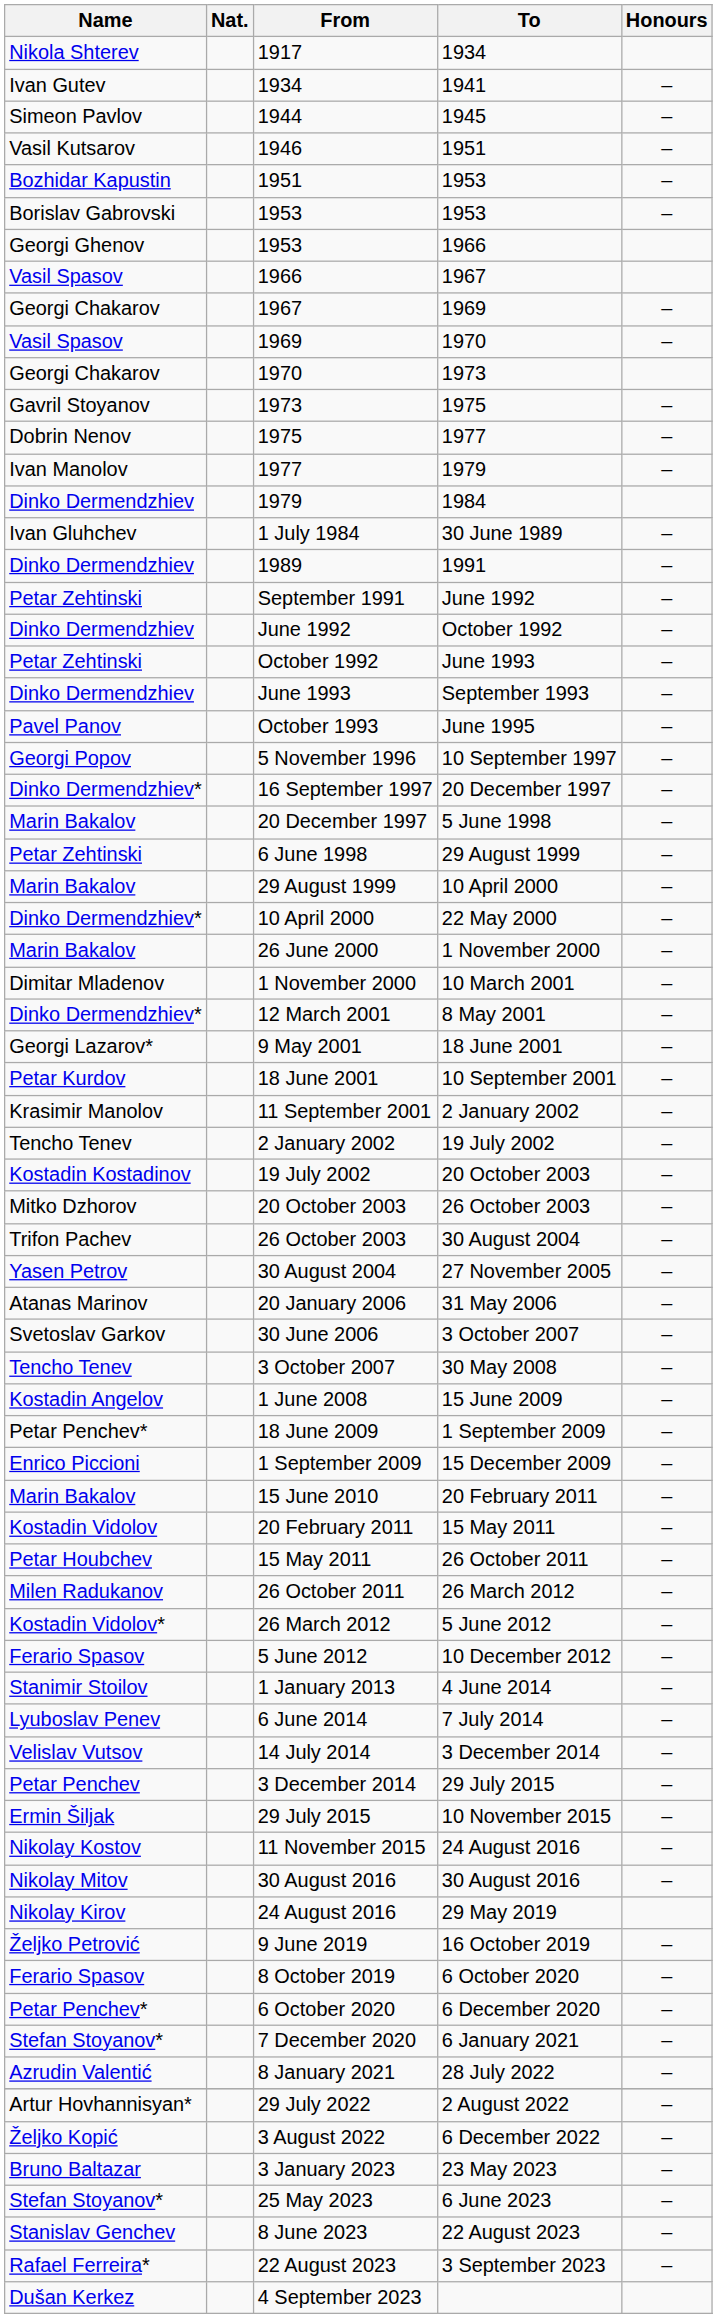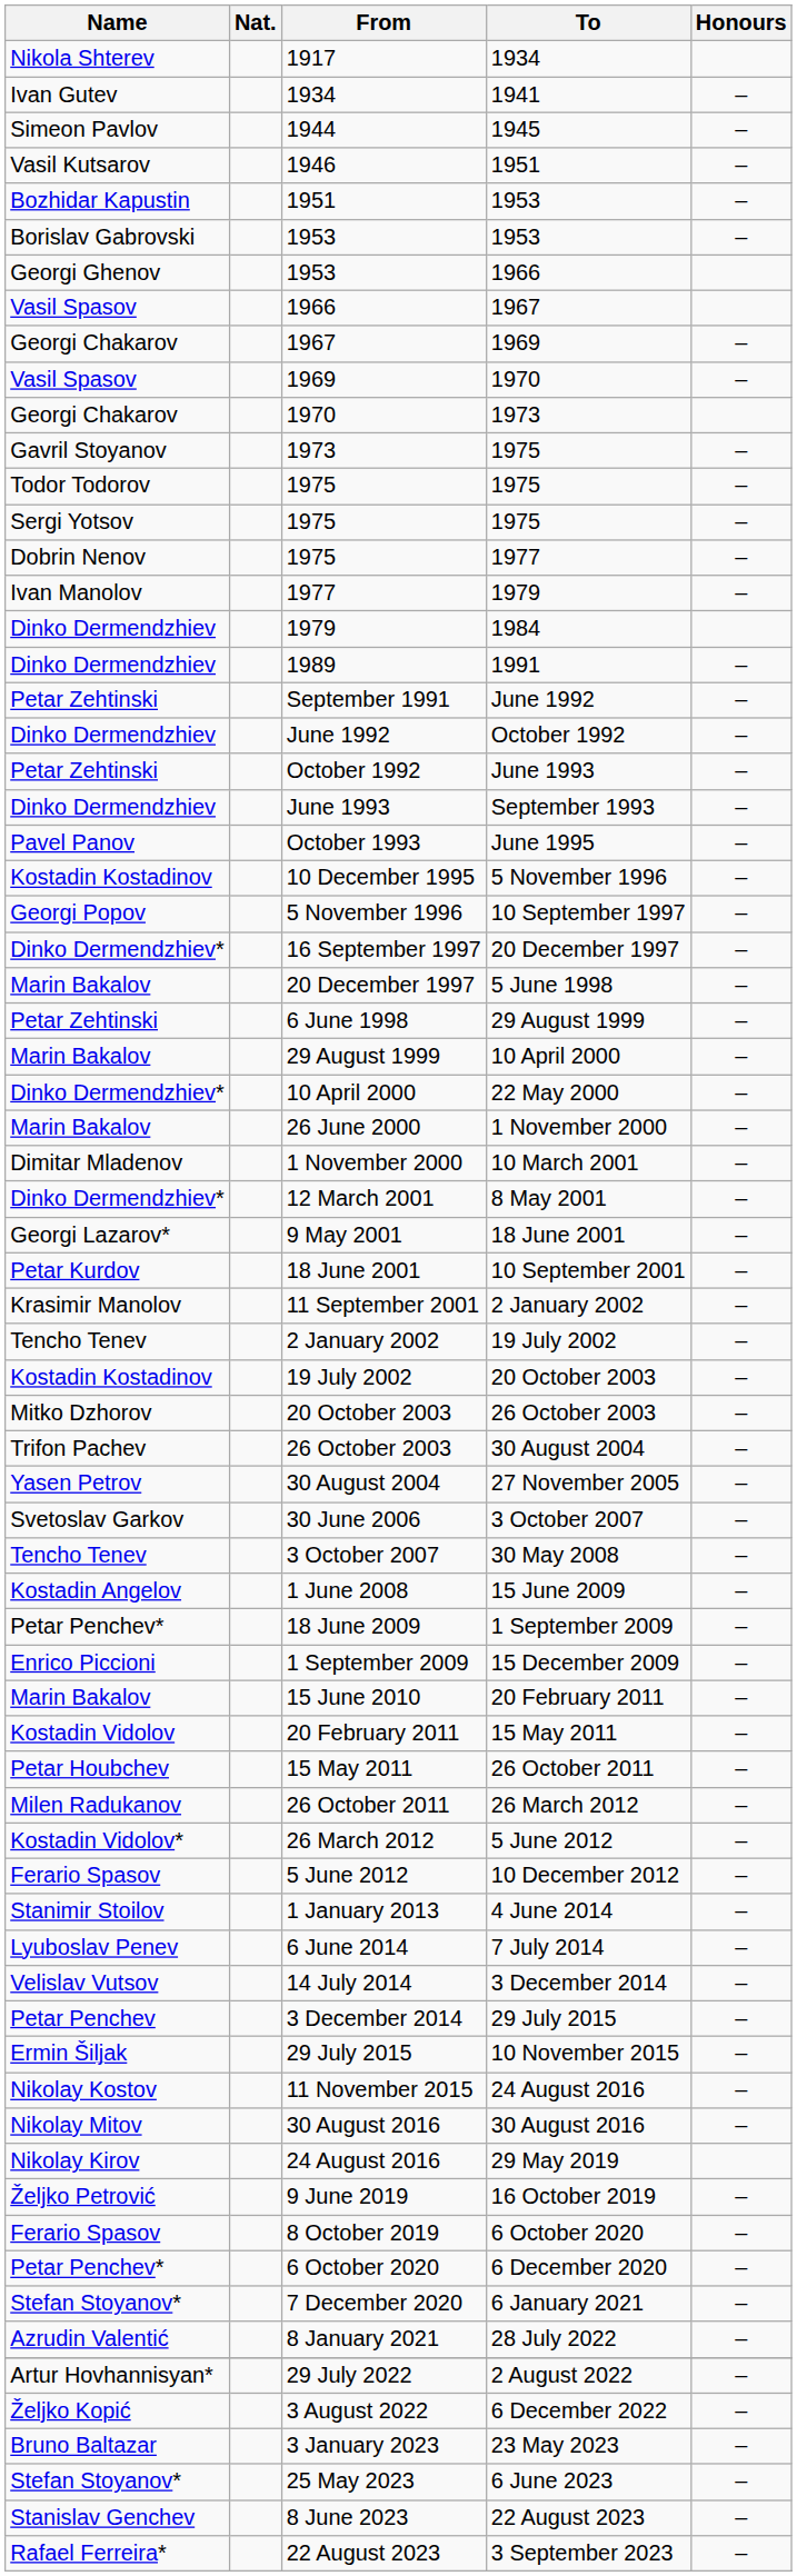+ row: Todor Todorov | 1975 | 1975 | –
+ row: Sergi Yotsov | 1975 | 1975 | –
- row: Ivan Gluhchev | 1 July 1984 | 30 June 1989 | –
+ row: Kostadin Kostadinov | 10 December 1995 | 5 November 1996 | –
- row: Atanas Marinov | 20 January 2006 | 31 May 2006 | –
- row: Dušan Kerkez | 4 September 2023
